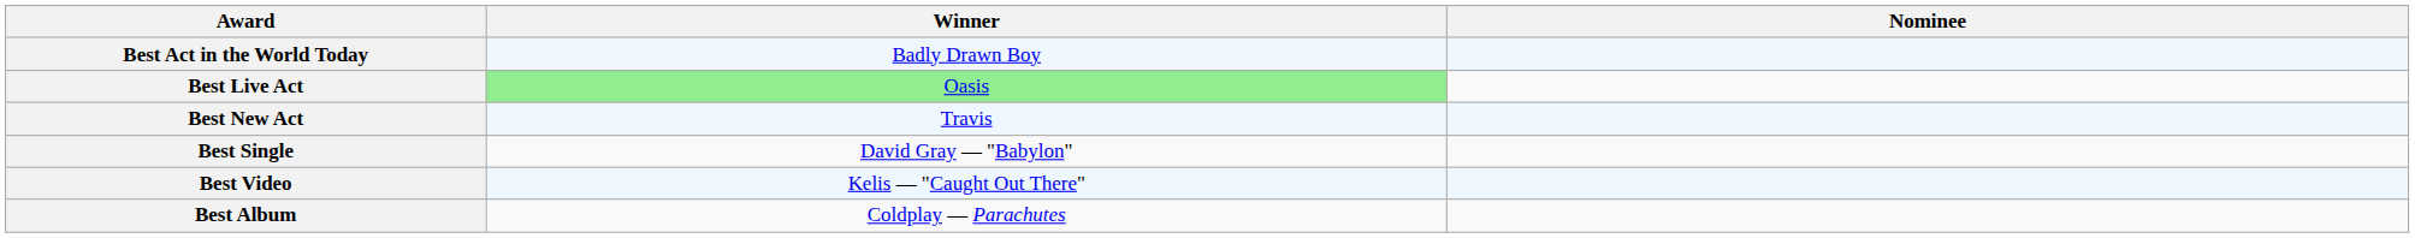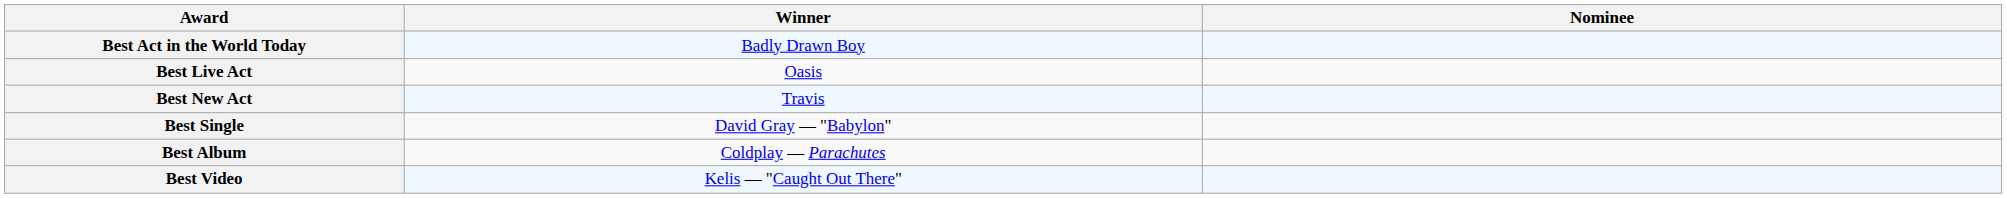Best Live Act | Winner: lightgreen background -> no background
rows swapped: Best Video <-> Best Album
